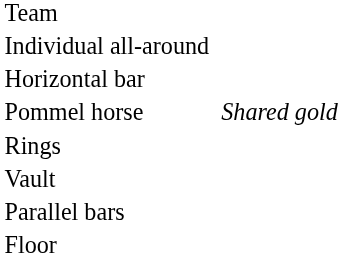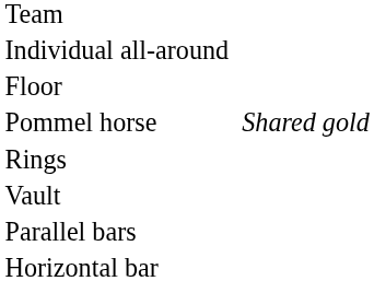rows swapped: Floor <-> Horizontal bar
